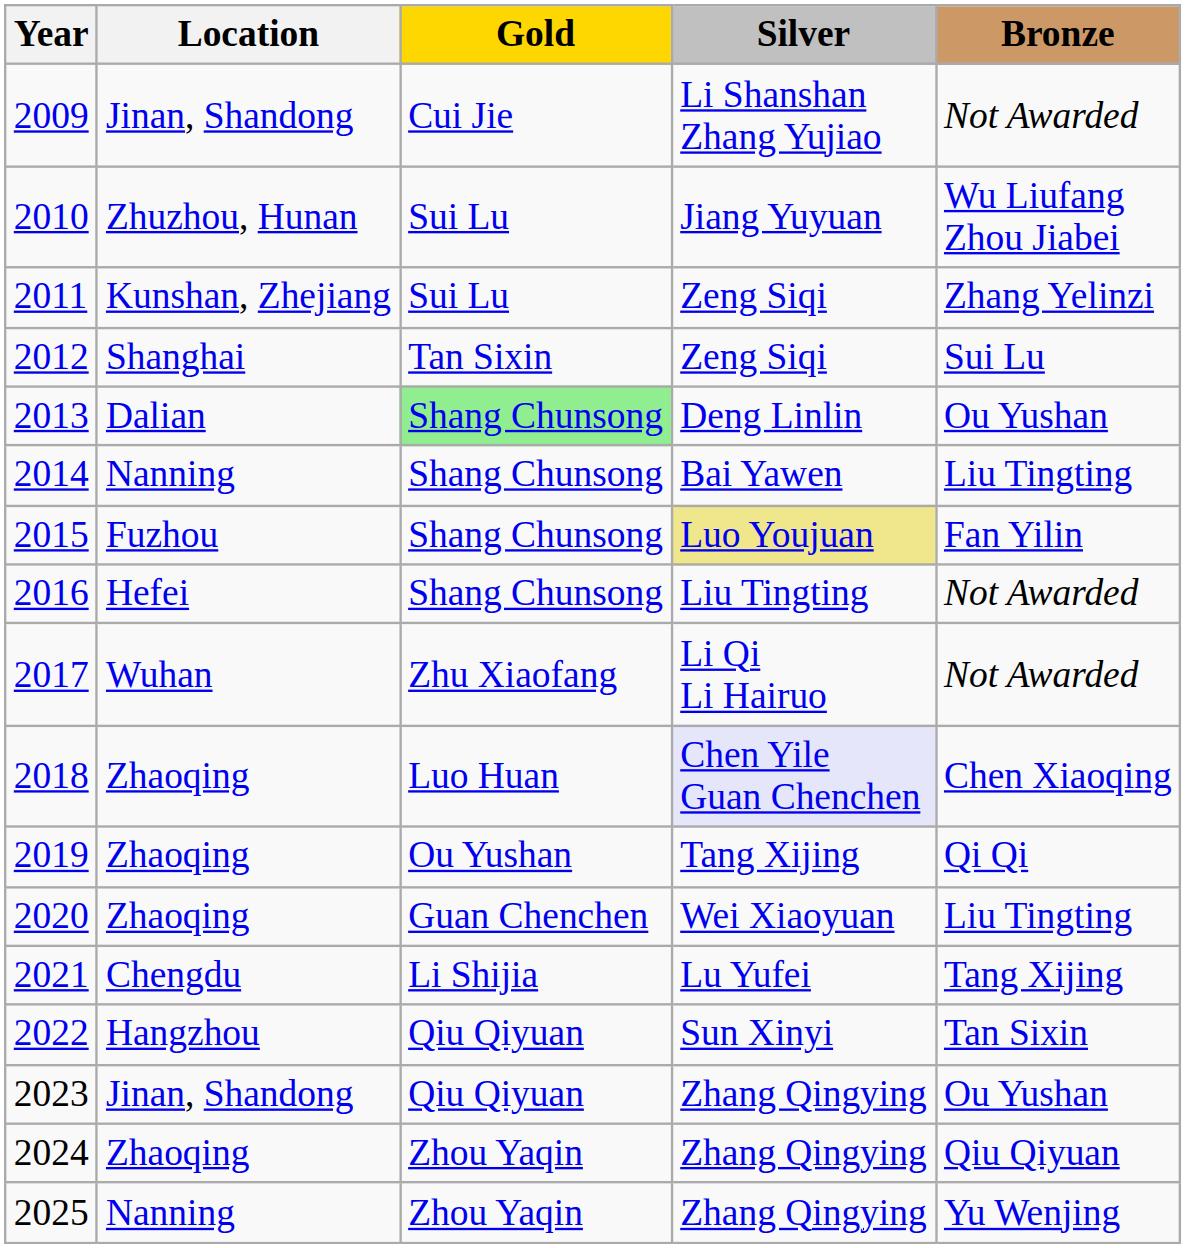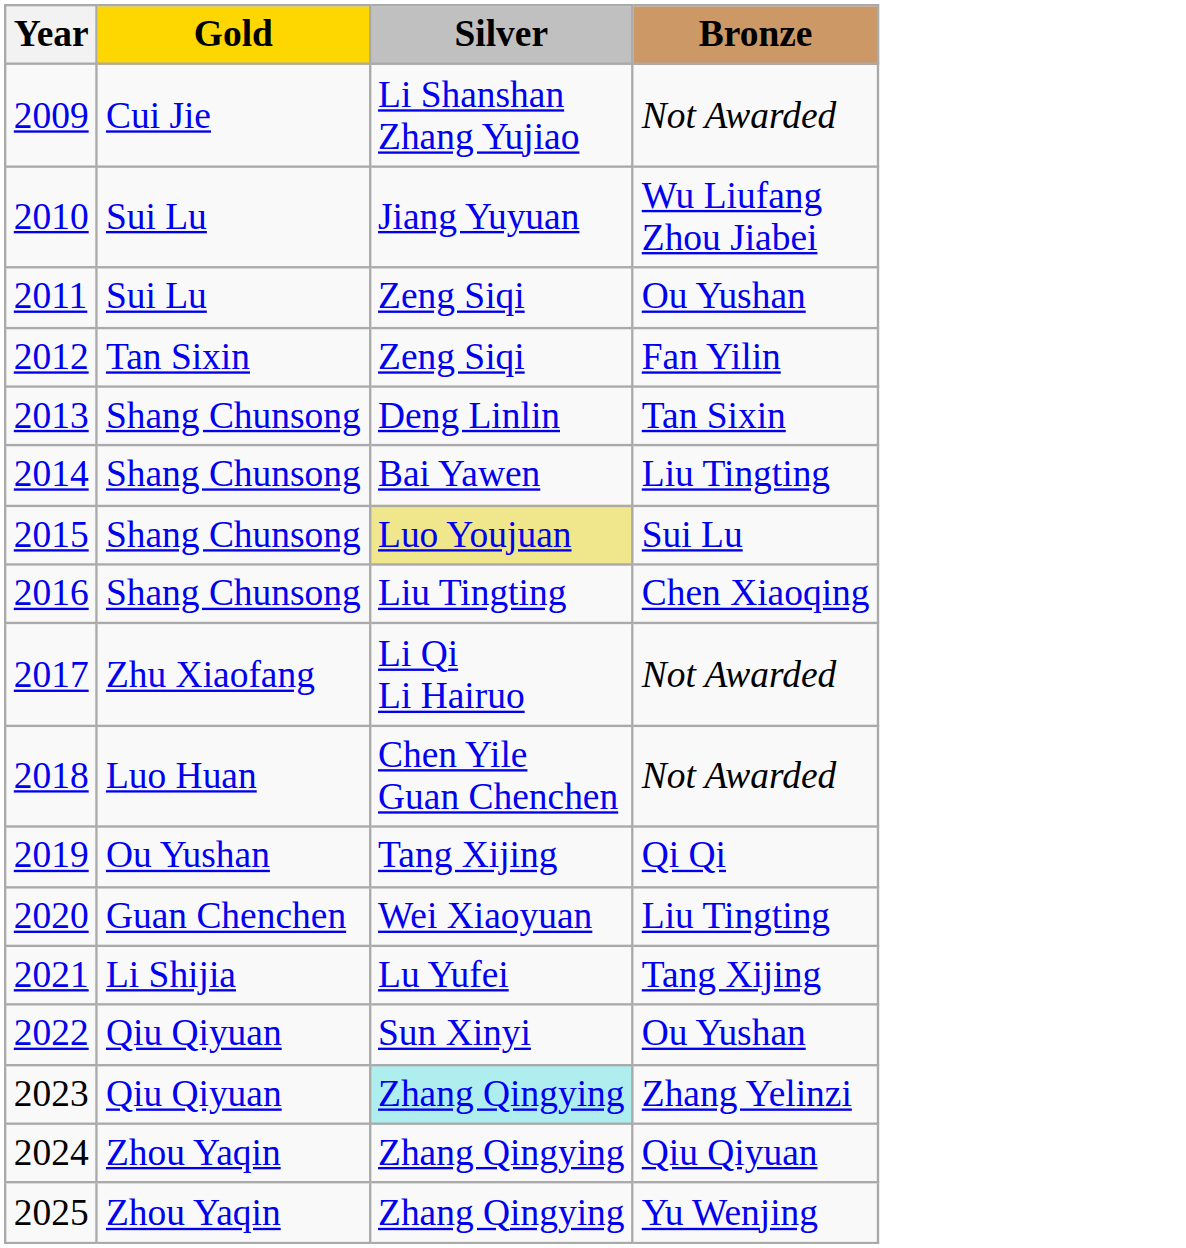- column: Location | Jinan, Shandong | Zhuzhou, Hunan | Kunshan, Zhejiang | Shanghai | Dalian | Nanning | Fuzhou | Hefei | Wuhan | Zhaoqing | Zhaoqing | Zhaoqing | Chengdu | Hangzhou | Jinan, Shandong | Zhaoqing | Nanning
2011 | Bronze: Zhang Yelinzi -> Ou Yushan
2012 | Bronze: Sui Lu -> Fan Yilin
2013 | Gold: lightgreen background -> no background
2013 | Bronze: Ou Yushan -> Tan Sixin
2015 | Bronze: Fan Yilin -> Sui Lu
2016 | Bronze: Not Awarded -> Chen Xiaoqing
2018 | Silver: lavender background -> no background
2018 | Bronze: Chen Xiaoqing -> Not Awarded
2022 | Bronze: Tan Sixin -> Ou Yushan
2023 | Silver: no background -> paleturquoise background
2023 | Bronze: Ou Yushan -> Zhang Yelinzi
